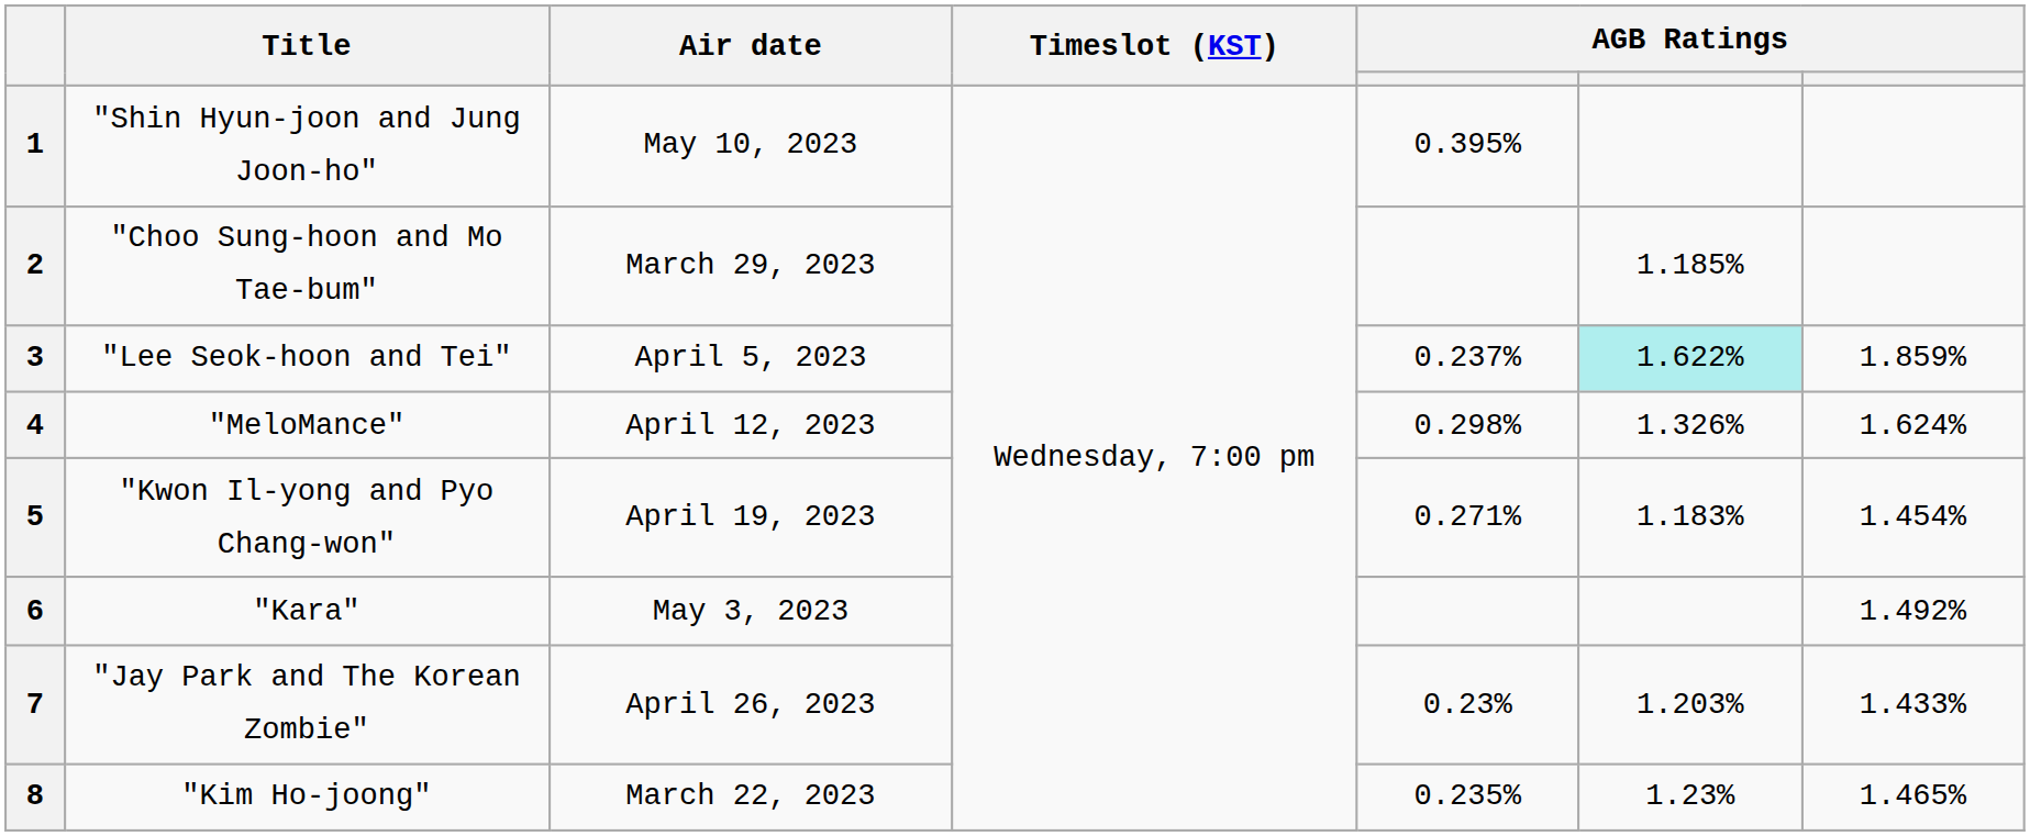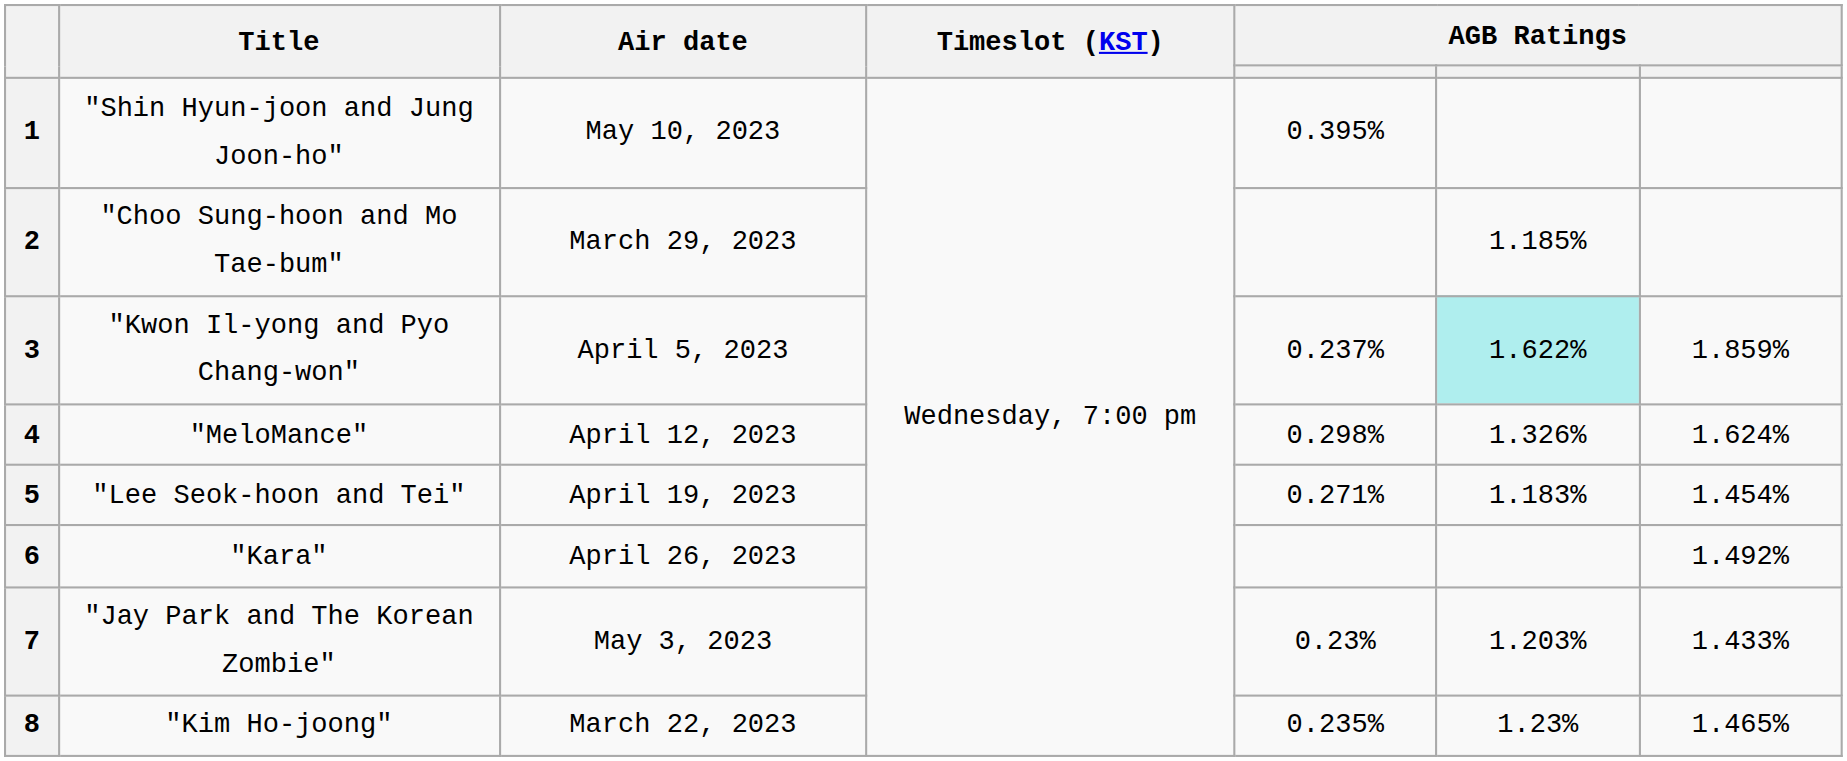3 | Title: "Lee Seok-hoon and Tei" -> "Kwon Il-yong and Pyo Chang-won"
5 | Title: "Kwon Il-yong and Pyo Chang-won" -> "Lee Seok-hoon and Tei"
6 | Air date: May 3, 2023 -> April 26, 2023
7 | Air date: April 26, 2023 -> May 3, 2023
